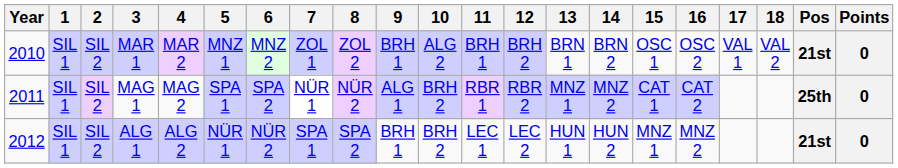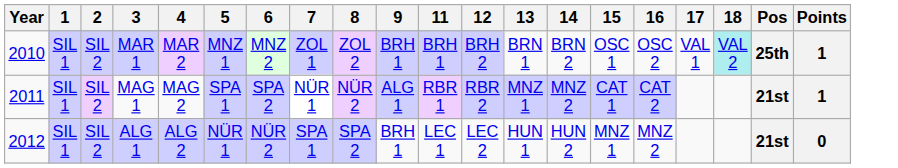- column: 10 | ALG 2 | BRH 2 | BRH 2
MAR 1 | 18: no background -> paleturquoise background
MAR 1 | Pos: 21st -> 25th
MAR 1 | Points: 0 -> 1
MAG 1 | Pos: 25th -> 21st
MAG 1 | Points: 0 -> 1
